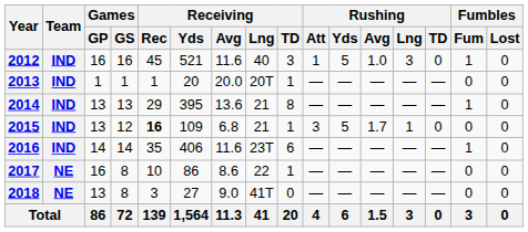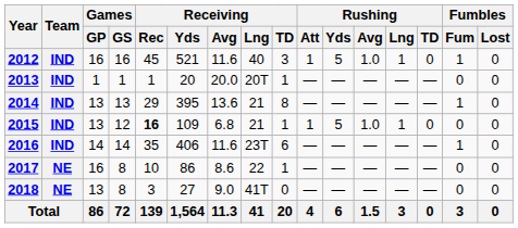2012 | Rushing / Lng: 3 -> 1
2015 | Rushing / Att: 3 -> 1
2015 | Rushing / Avg: 1.7 -> 1.0
